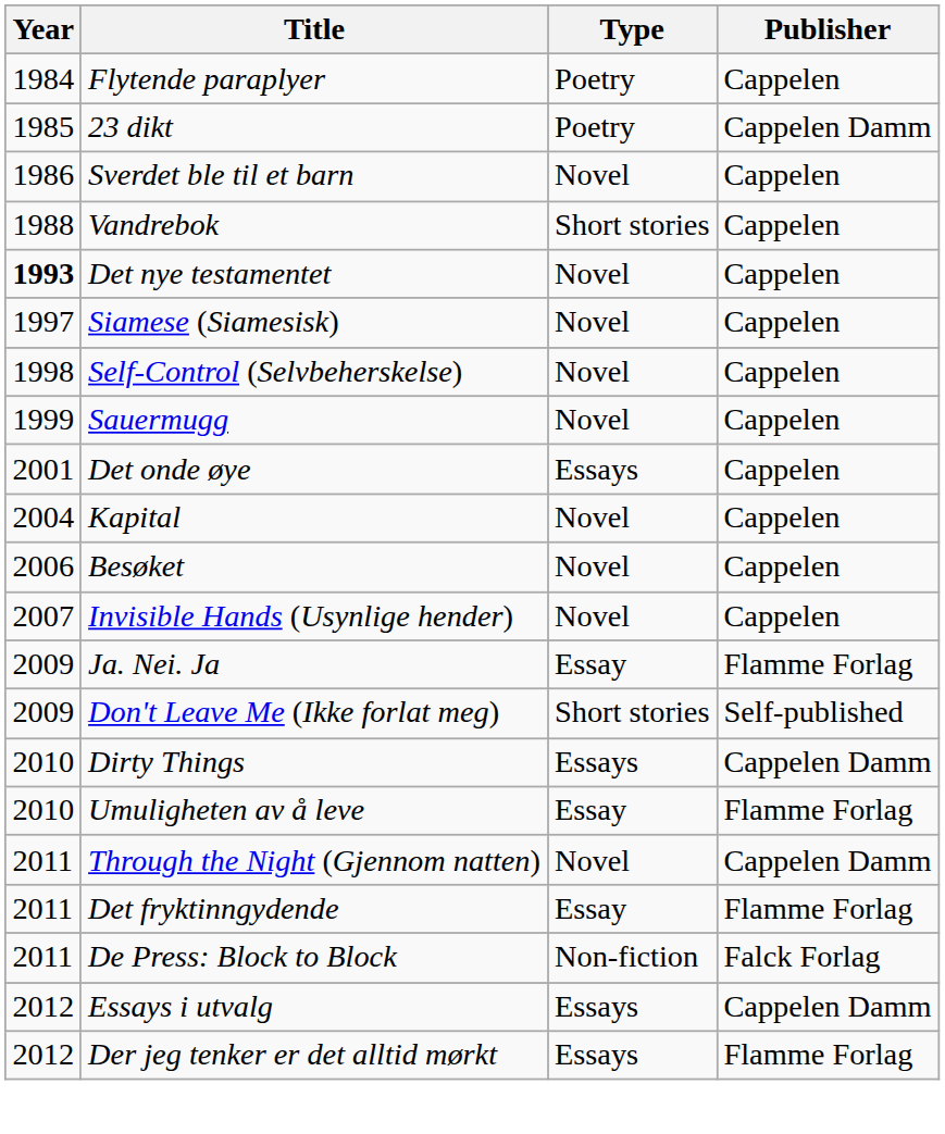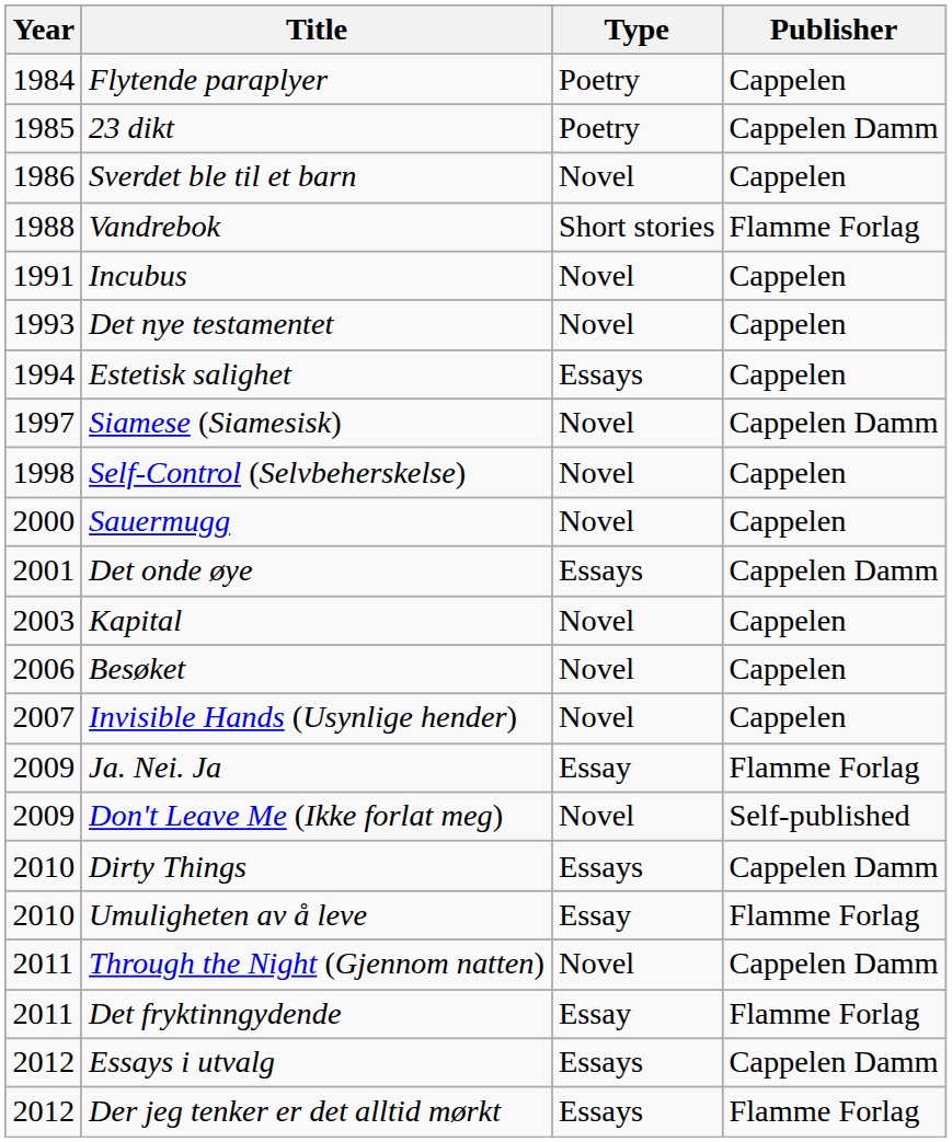Vandrebok | Publisher: Cappelen -> Flamme Forlag
+ row: 1991 | Incubus | Novel | Cappelen
Det nye testamentet | Year: bold -> normal
+ row: 1994 | Estetisk salighet | Essays | Cappelen
Siamese (Siamesisk) | Publisher: Cappelen -> Cappelen Damm
Sauermugg | Year: 1999 -> 2000
Det onde øye | Publisher: Cappelen -> Cappelen Damm
Kapital | Year: 2004 -> 2003
Don't Leave Me (Ikke forlat meg) | Type: Short stories -> Novel
- row: 2011 | De Press: Block to Block | Non-fiction | Falck Forlag
